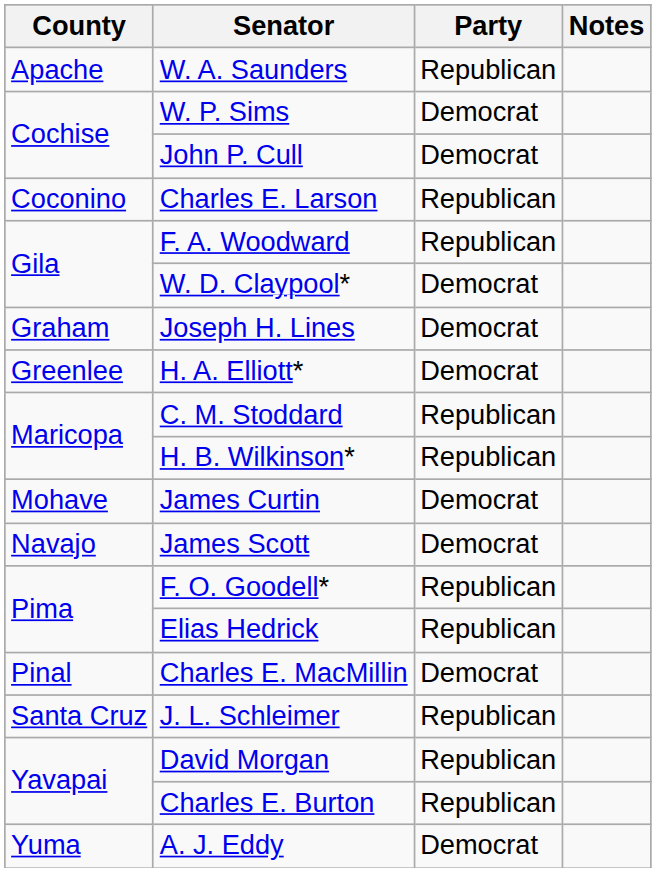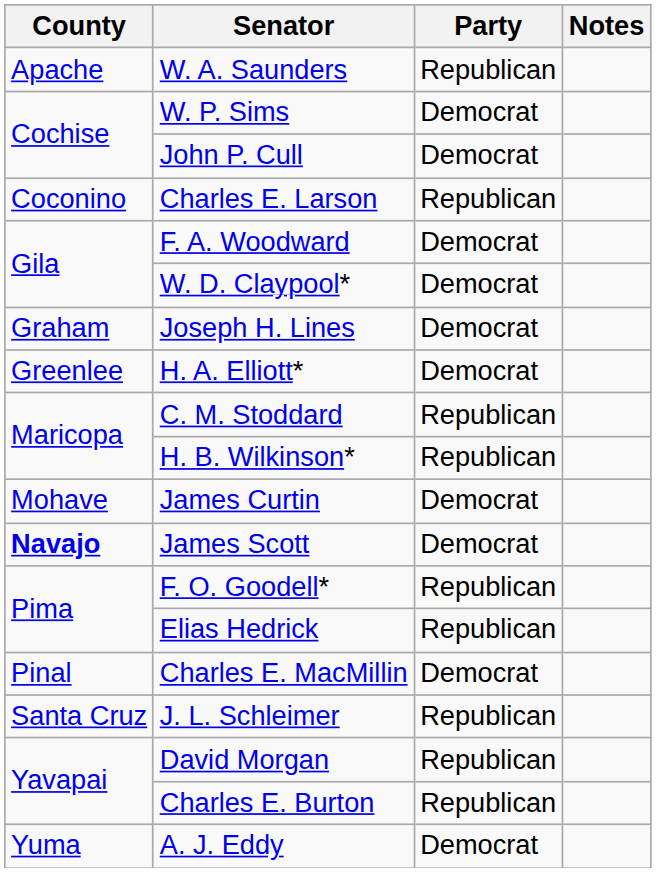F. A. Woodward | Party: Republican -> Democrat
James Scott | County: normal -> bold
